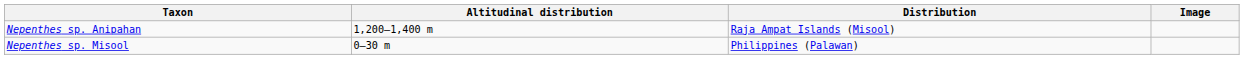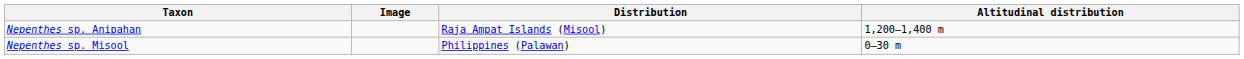columns swapped: Image <-> Altitudinal distribution
